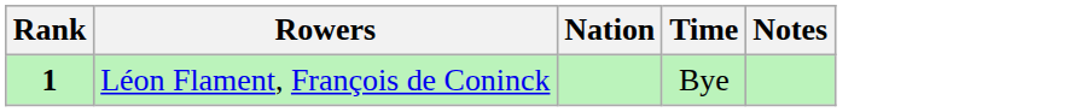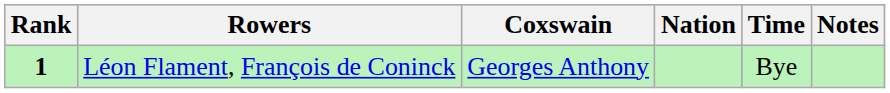+ column: Coxswain | Georges Anthony
